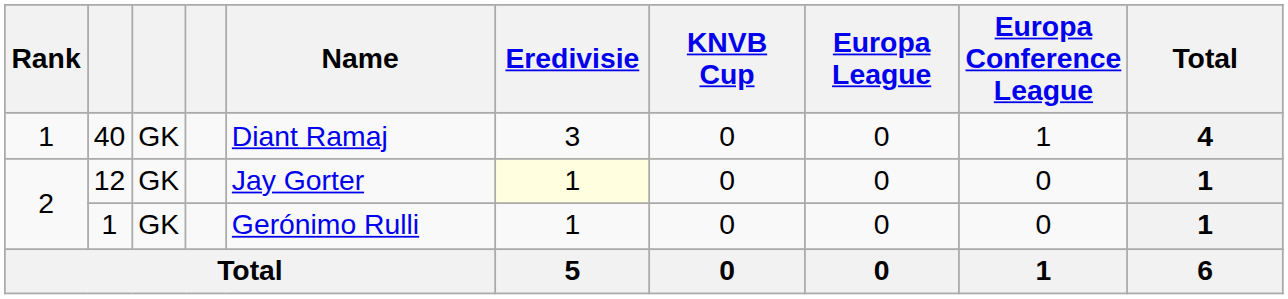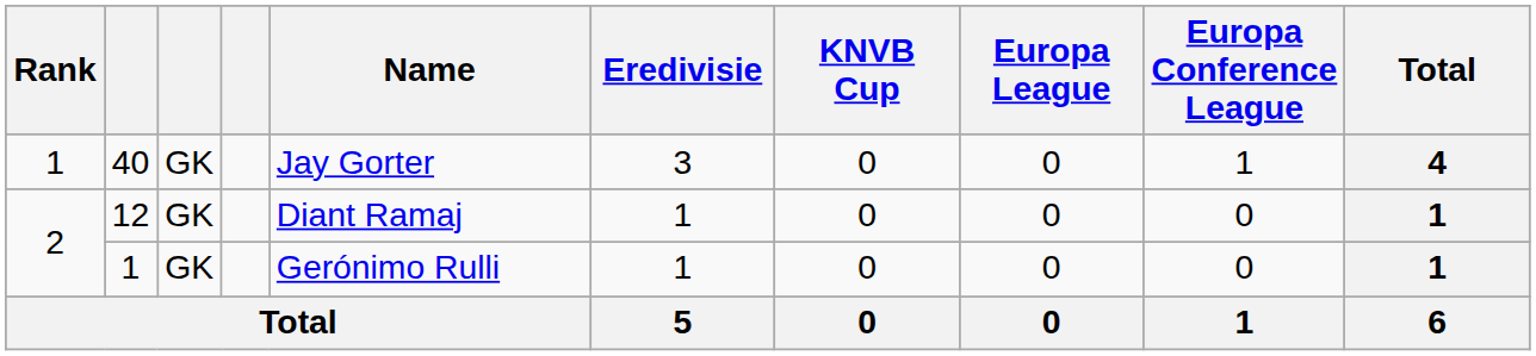40 | Name: Diant Ramaj -> Jay Gorter
12 | Name: Jay Gorter -> Diant Ramaj
12 | Eredivisie: lightyellow background -> no background
